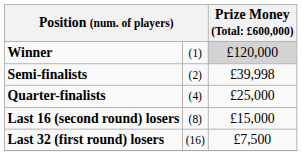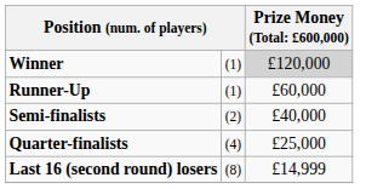+ row: Runner-Up | (1) | £60,000
Semi-finalists | column 3: £39,998 -> £40,000
Last 16 (second round) losers | column 3: £15,000 -> £14,999
- row: Last 32 (first round) losers | (16) | £7,500
